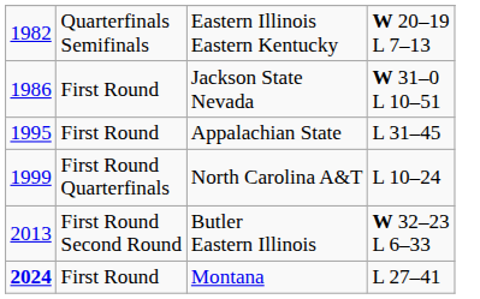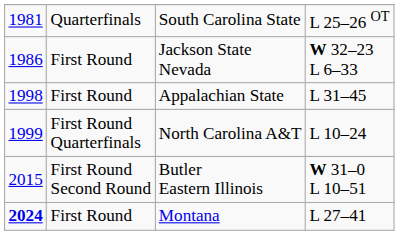+ row: 1981 | Quarterfinals | South Carolina State | L 25–26 OT
- row: 1982 | Quarterfinals Semifinals | Eastern Illinois Eastern Kentucky | W 20–19 L 7–13
Jackson State Nevada | column 4: W 31–0 L 10–51 -> W 32–23 L 6–33
Appalachian State | column 1: 1995 -> 1998
Butler Eastern Illinois | column 1: 2013 -> 2015
Butler Eastern Illinois | column 4: W 32–23 L 6–33 -> W 31–0 L 10–51
